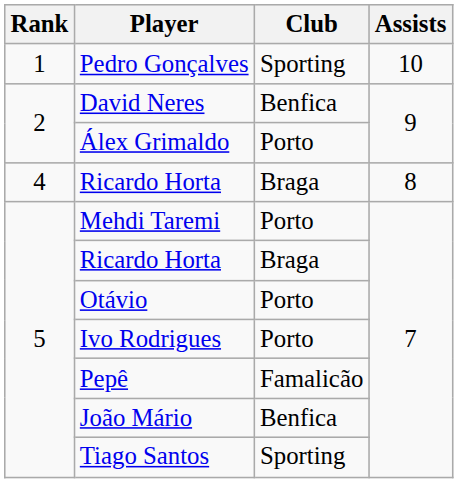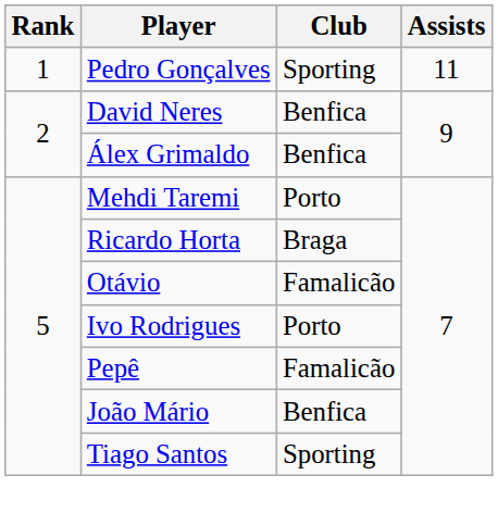Pedro Gonçalves | Assists: 10 -> 11
Álex Grimaldo | Club: Porto -> Benfica
- row: 4 | Ricardo Horta | Braga | 8
Otávio | Club: Porto -> Famalicão
